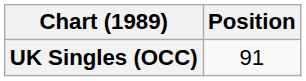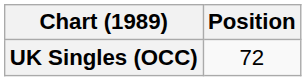UK Singles (OCC) | Position: 91 -> 72
